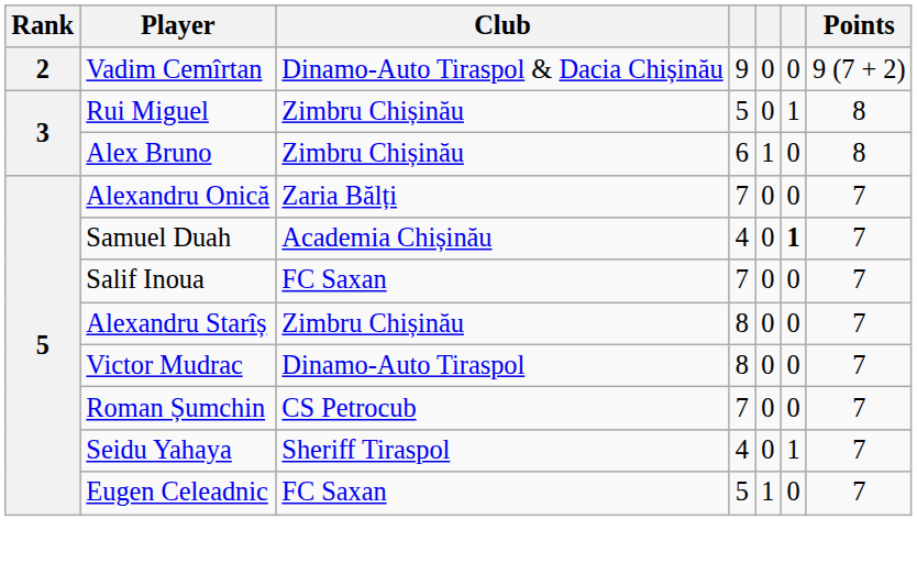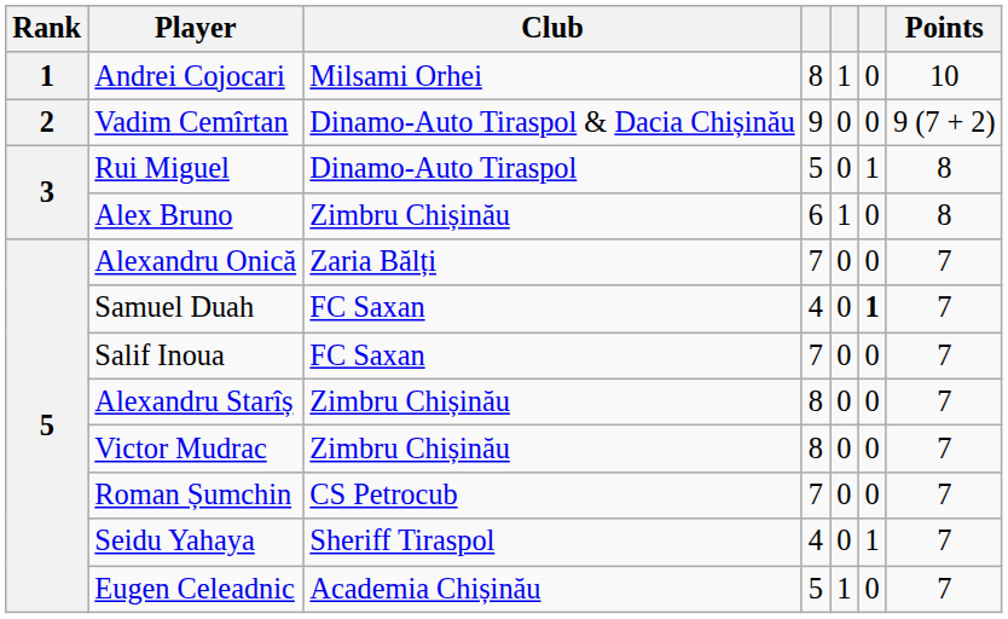+ row: 1 | Andrei Cojocari | Milsami Orhei | 8 | 1 | 0 | 10
Rui Miguel | Club: Zimbru Chișinău -> Dinamo-Auto Tiraspol
Samuel Duah | Club: Academia Chișinău -> FC Saxan
Victor Mudrac | Club: Dinamo-Auto Tiraspol -> Zimbru Chișinău
Eugen Celeadnic | Club: FC Saxan -> Academia Chișinău
